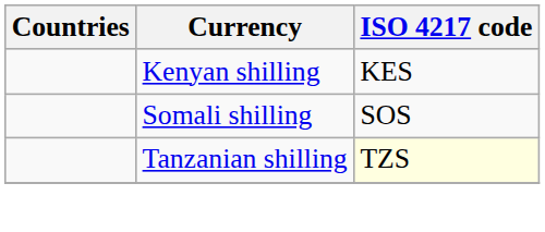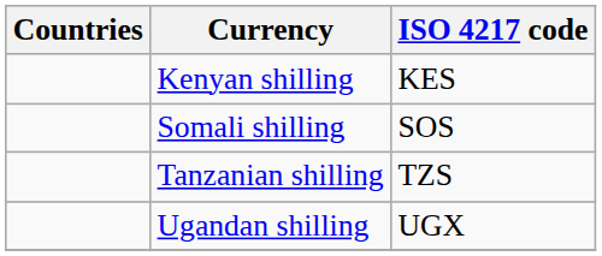Tanzanian shilling | ISO 4217 code: lightyellow background -> no background
+ row: Ugandan shilling | UGX
